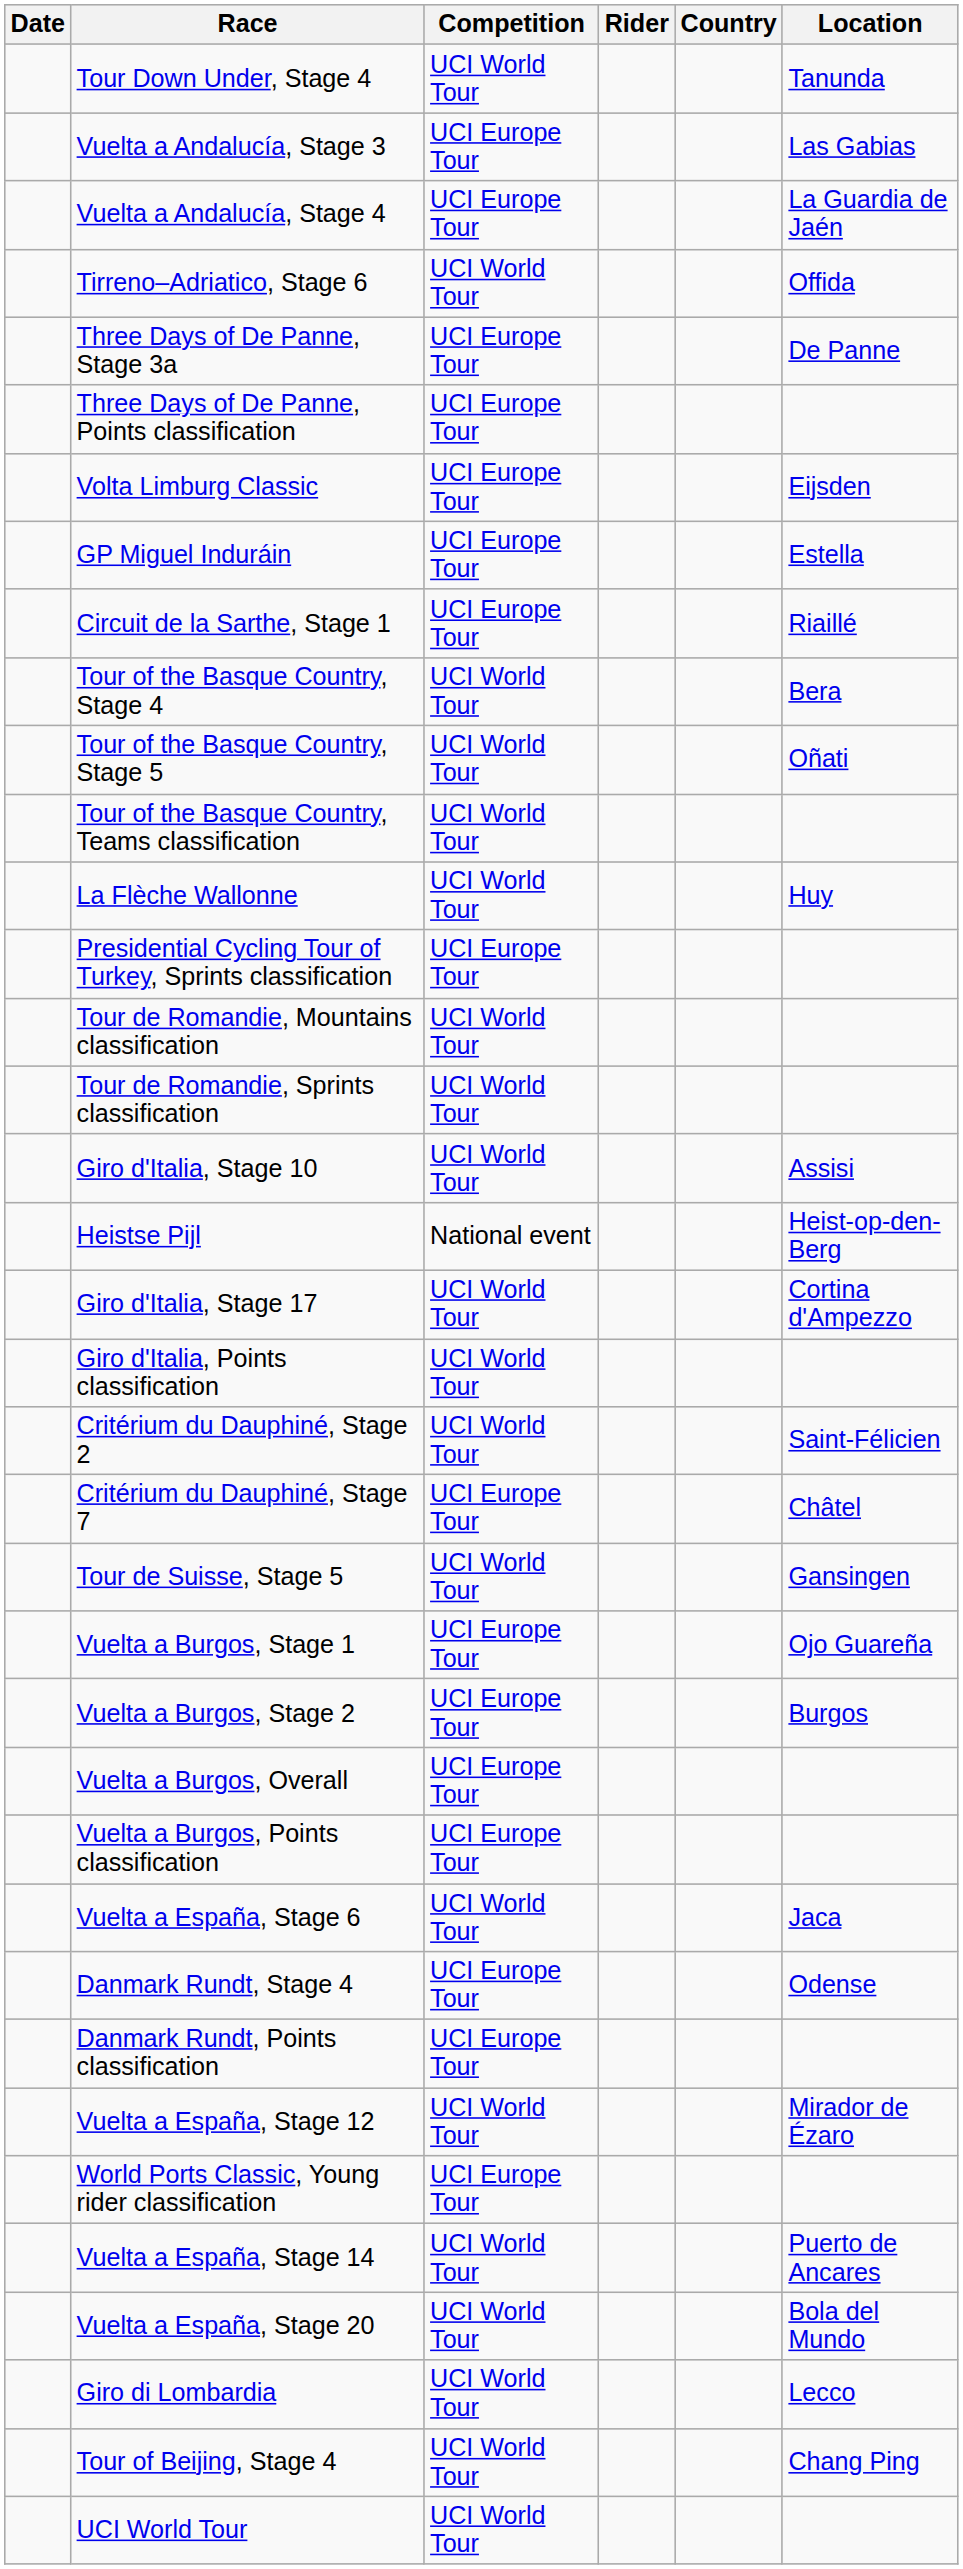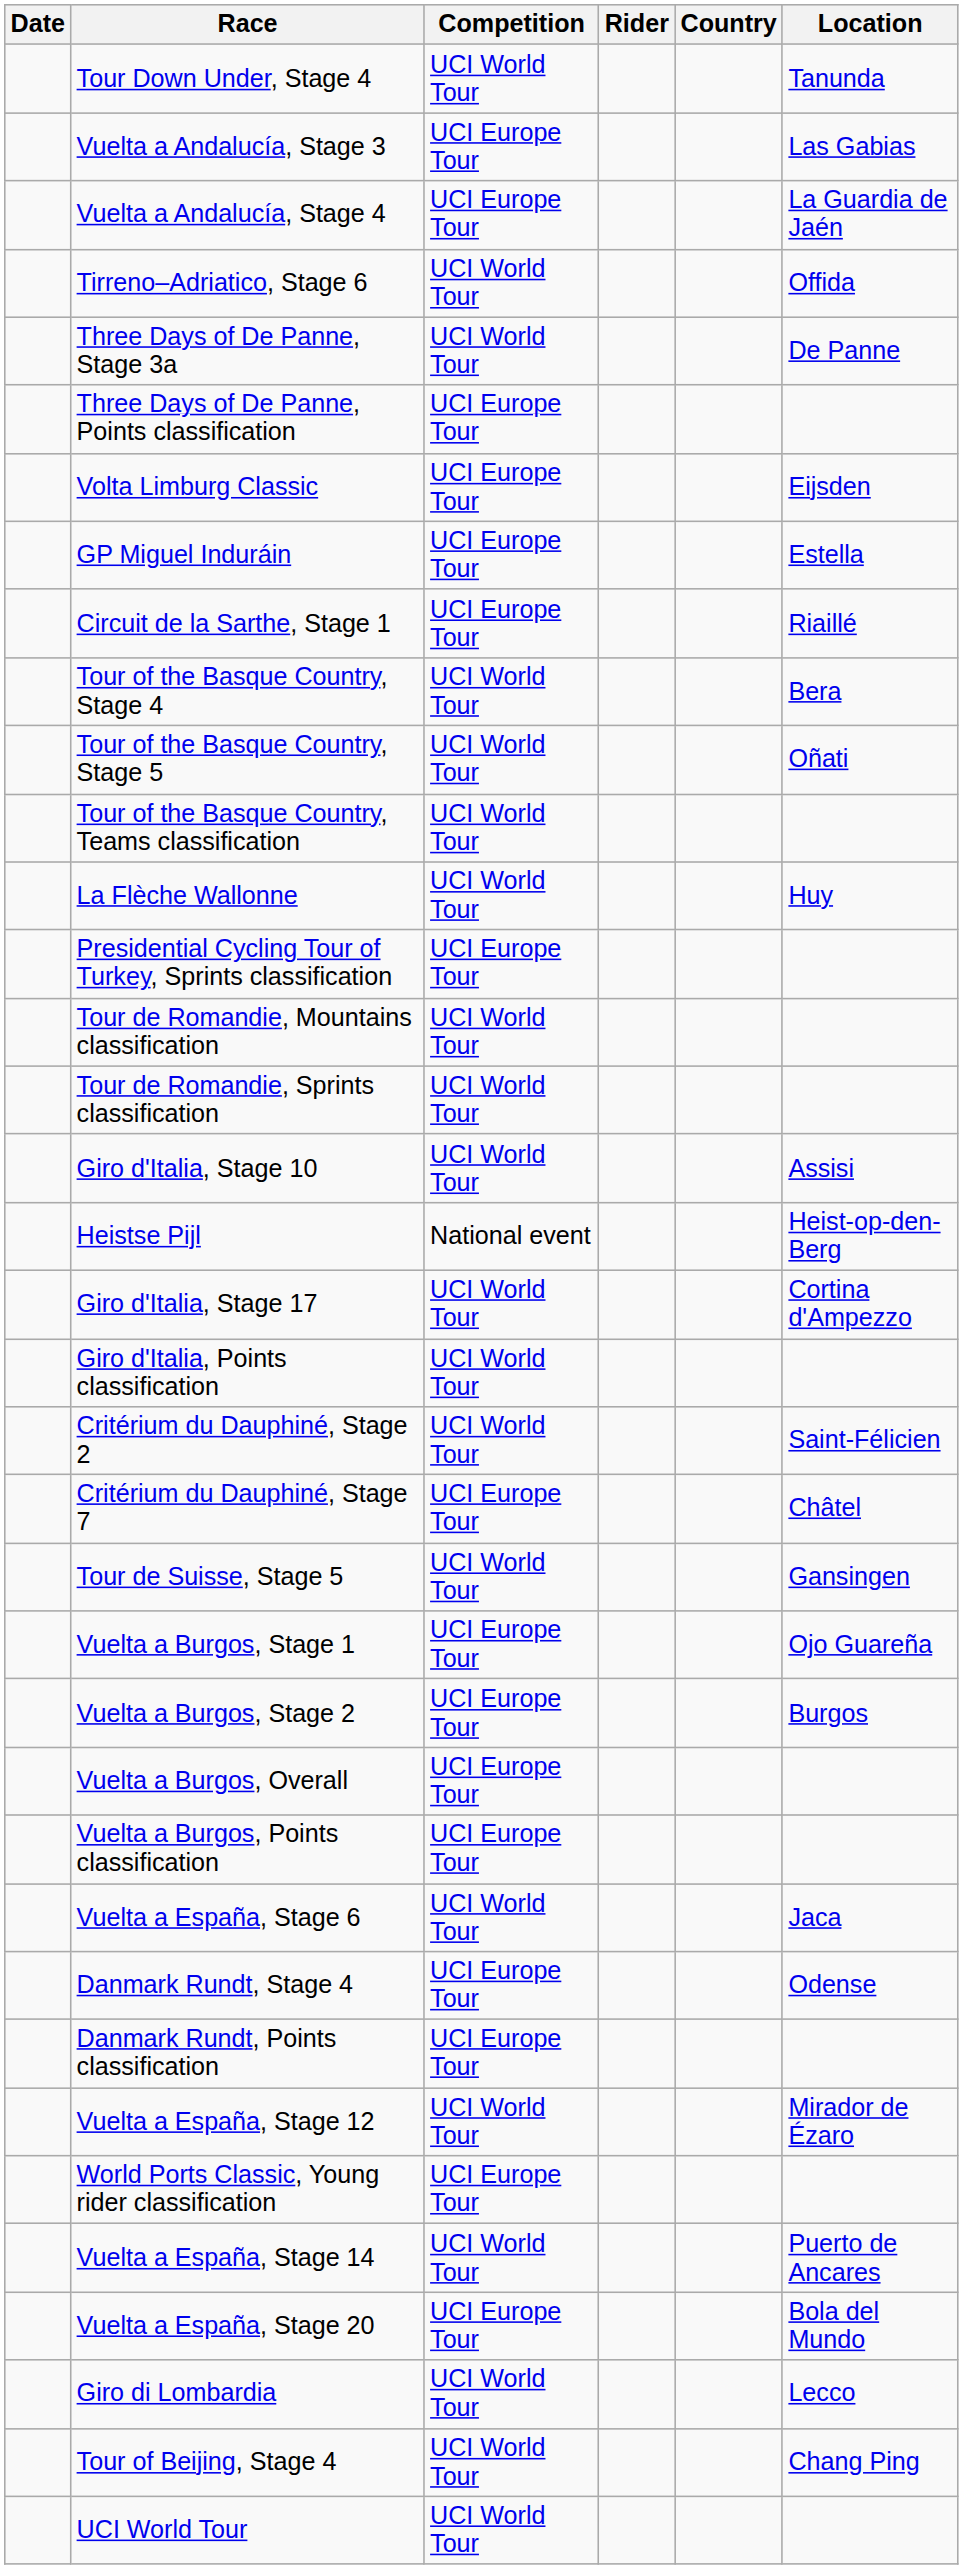Three Days of De Panne, Stage 3a | Competition: UCI Europe Tour -> UCI World Tour
Vuelta a España, Stage 20 | Competition: UCI World Tour -> UCI Europe Tour
